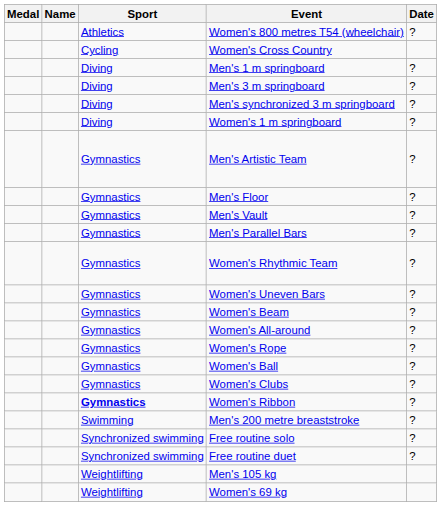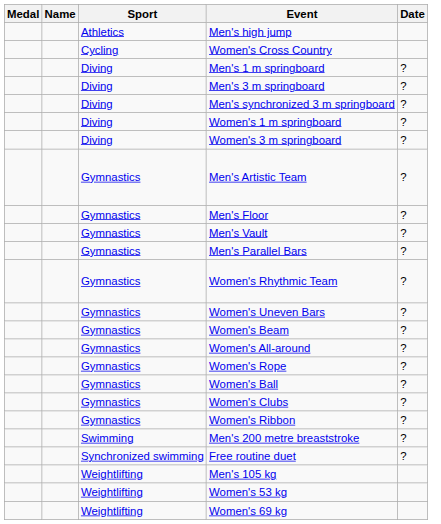+ row: Athletics | Men's high jump
- row: Athletics | Women's 800 metres T54 (wheelchair) | ?
+ row: Diving | Women's 3 m springboard | ?
Women's Ribbon | Sport: bold -> normal
- row: Synchronized swimming | Free routine solo | ?
+ row: Weightlifting | Women's 53 kg
